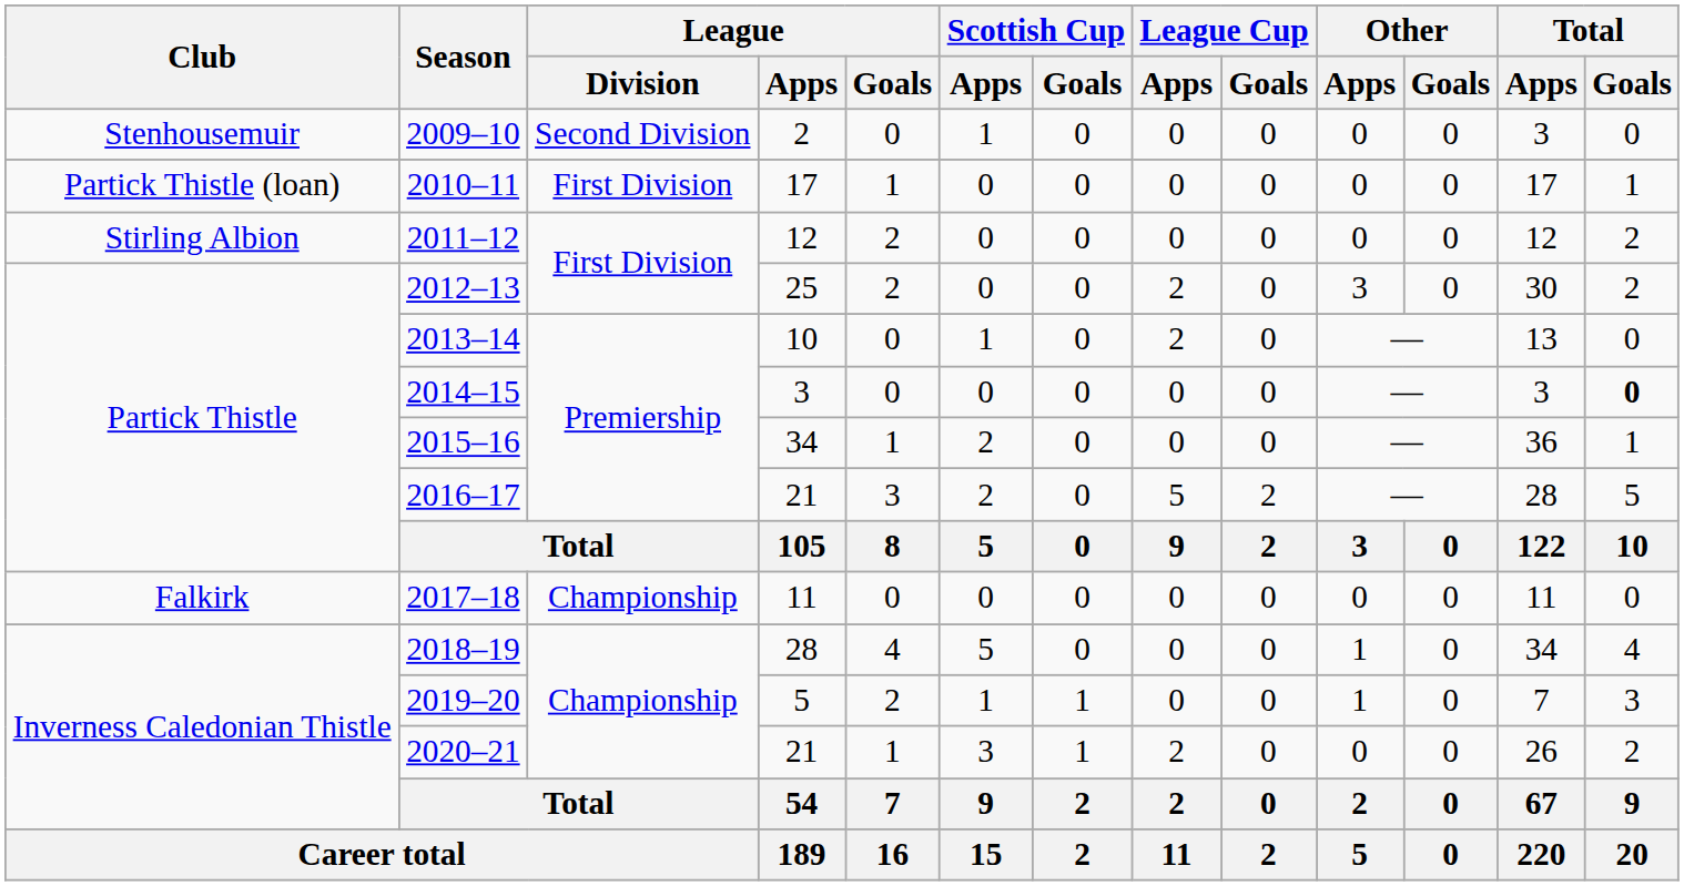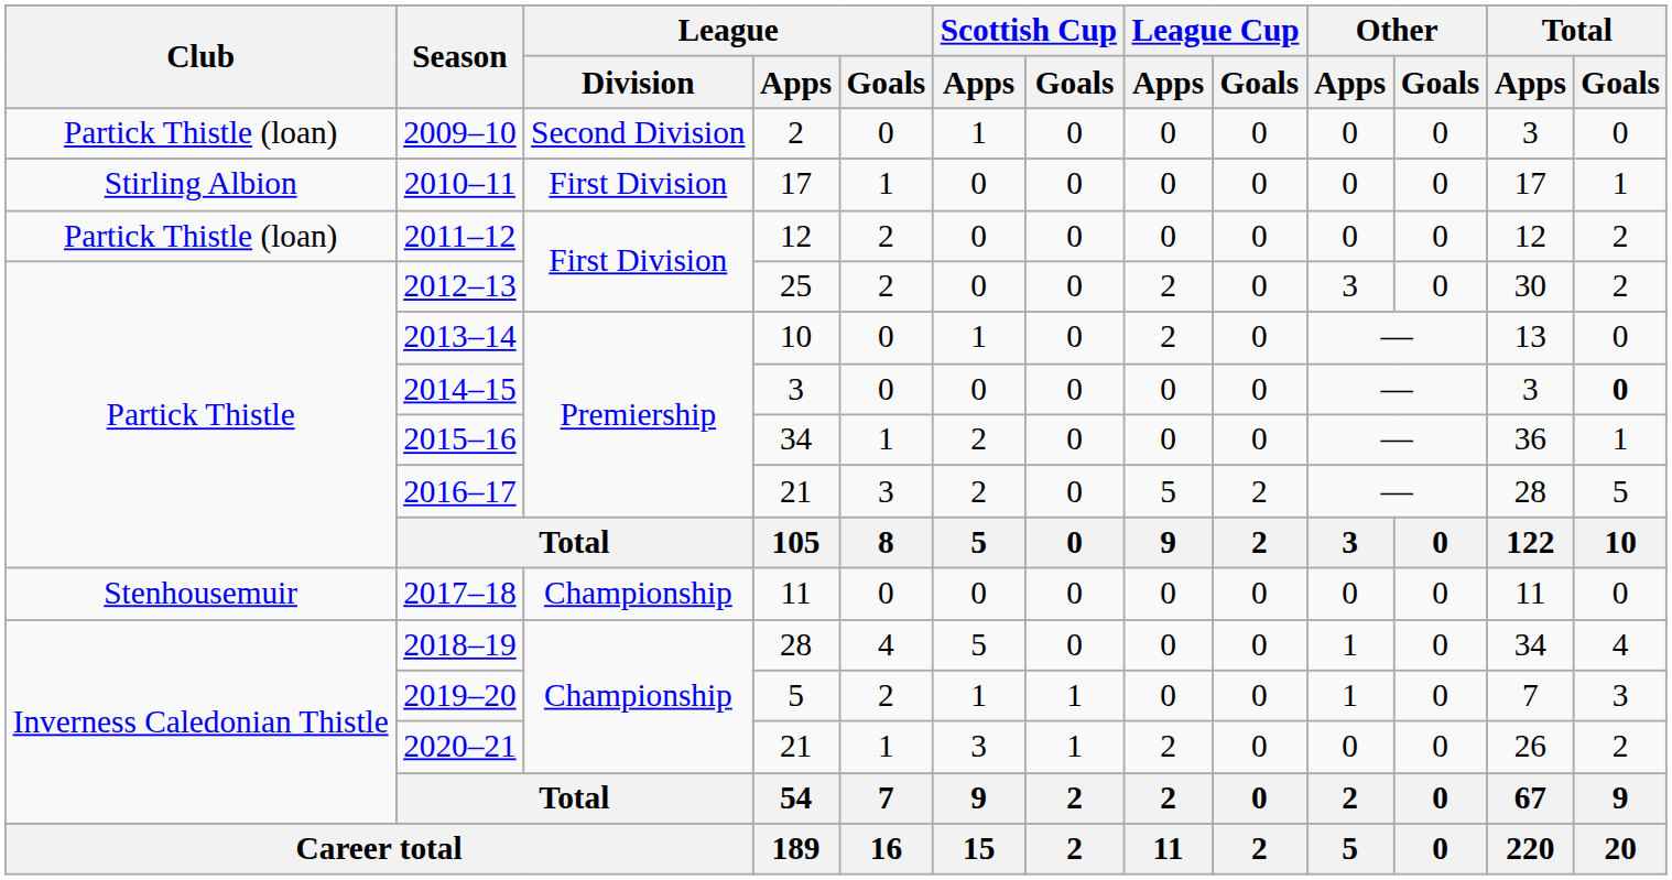2009–10 | Club: Stenhousemuir -> Partick Thistle (loan)
2010–11 | Club: Partick Thistle (loan) -> Stirling Albion
2011–12 | Club: Stirling Albion -> Partick Thistle (loan)
2017–18 | Club: Falkirk -> Stenhousemuir
